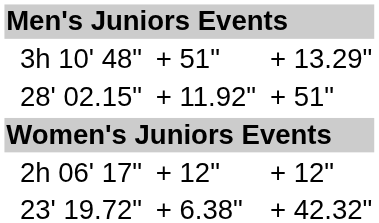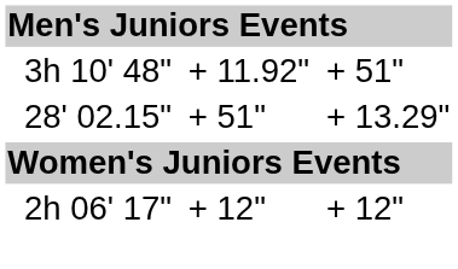3h 10' 48" | column 5: + 51" -> + 11.92"
3h 10' 48" | column 7: + 13.29" -> + 51"
28' 02.15" | column 5: + 11.92" -> + 51"
28' 02.15" | column 7: + 51" -> + 13.29"
- row: 23' 19.72" | + 6.38" | + 42.32"
